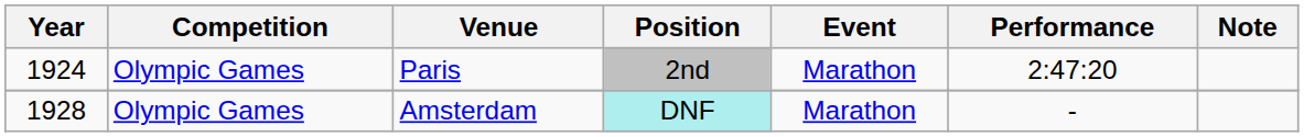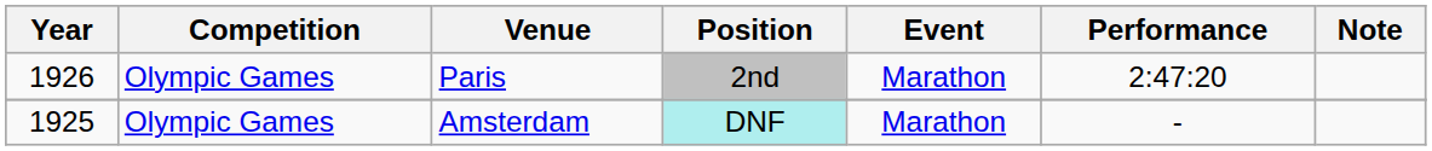Paris | Year: 1924 -> 1926
Amsterdam | Year: 1928 -> 1925
